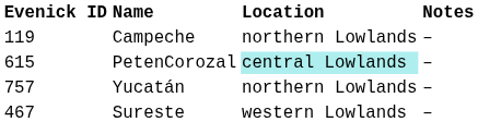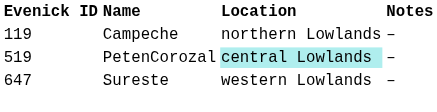PetenCorozal | Evenick ID: 615 -> 519
- row: 757 | Yucatán | northern Lowlands | –
Sureste | Evenick ID: 467 -> 647
